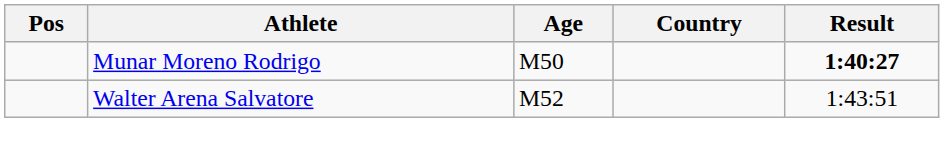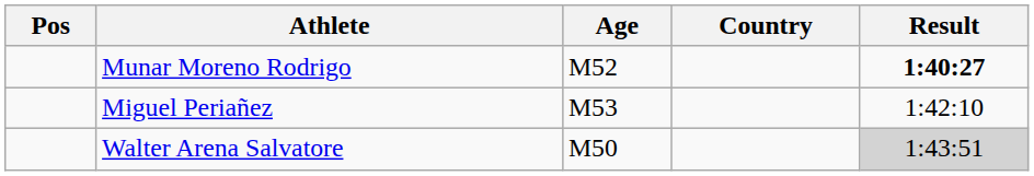Munar Moreno Rodrigo | Age: M50 -> M52
+ row: Miguel Periañez | M53 | 1:42:10
Walter Arena Salvatore | Age: M52 -> M50
Walter Arena Salvatore | Result: no background -> lightgrey background
